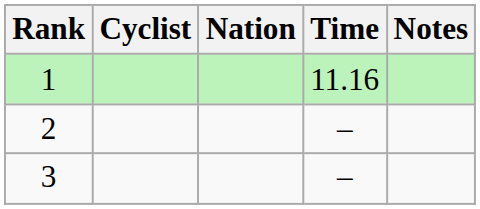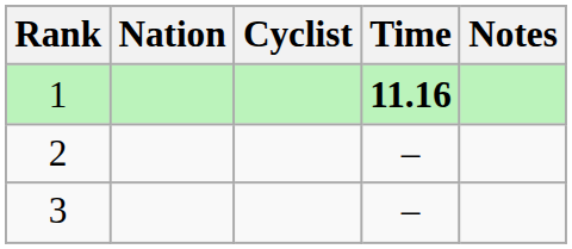columns swapped: Cyclist <-> Nation
1 | Time: normal -> bold
